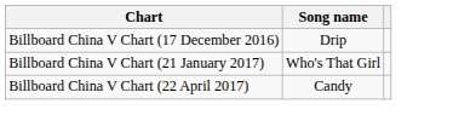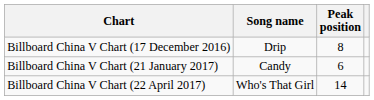+ column: Peak position | 8 | 6 | 14
Billboard China V Chart (21 January 2017) | Song name: Who's That Girl -> Candy
Billboard China V Chart (22 April 2017) | Song name: Candy -> Who's That Girl
